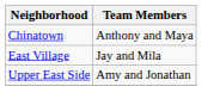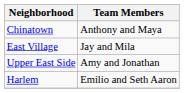+ row: Harlem | Emilio and Seth Aaron
